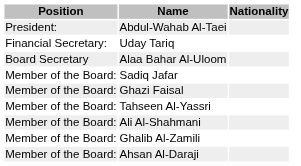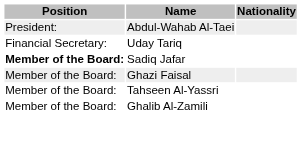- row: Board Secretary | Alaa Bahar Al-Uloom
Sadiq Jafar | Position: normal -> bold
- row: Member of the Board: | Ali Al-Shahmani
- row: Member of the Board: | Ahsan Al-Daraji
